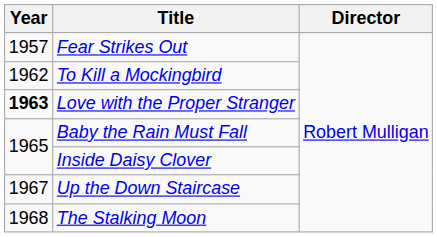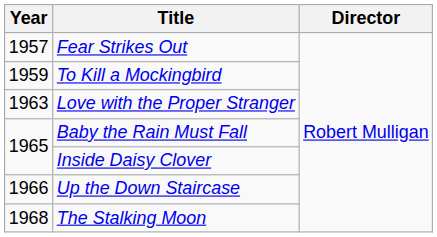To Kill a Mockingbird | Year: 1962 -> 1959
Love with the Proper Stranger | Year: bold -> normal
Up the Down Staircase | Year: 1967 -> 1966
